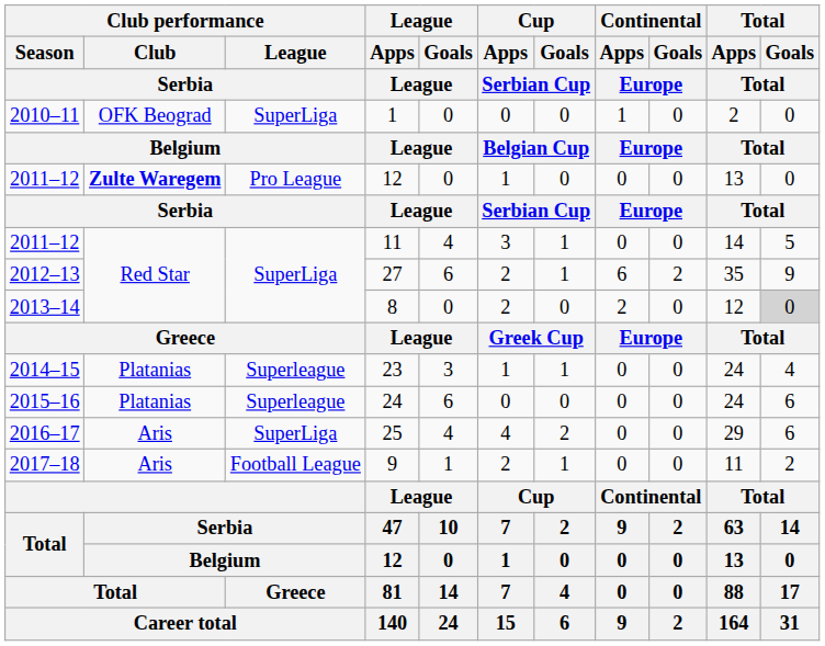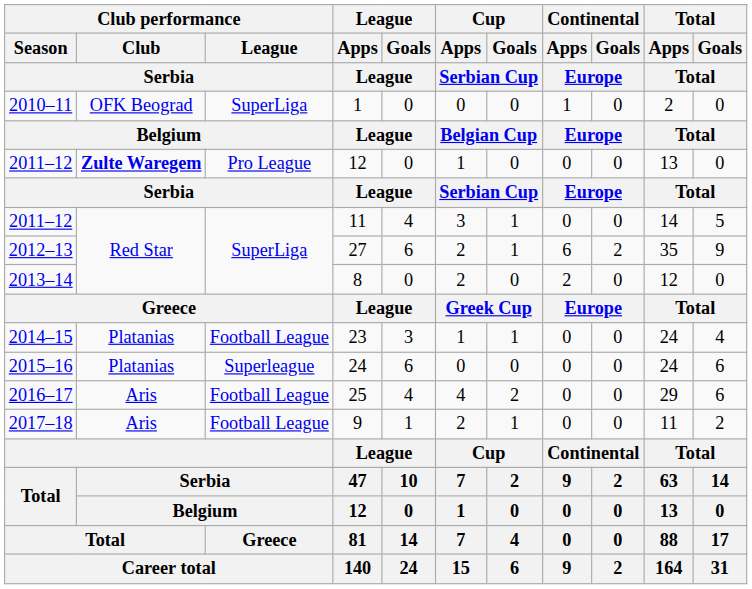8 | Total / Goals / Total: lightgrey background -> no background
23 | Club performance / League / Serbia: Superleague -> Football League
25 | Club performance / League / Serbia: SuperLiga -> Football League
